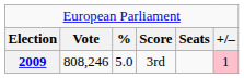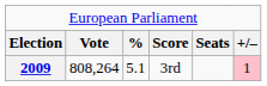2009 | column 2: 808,246 -> 808,264
2009 | column 3: 5.0 -> 5.1
